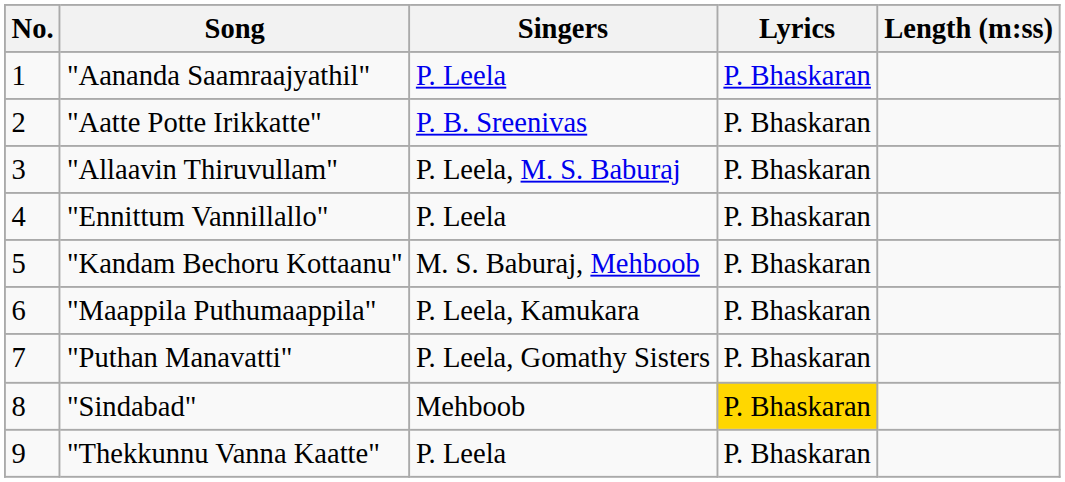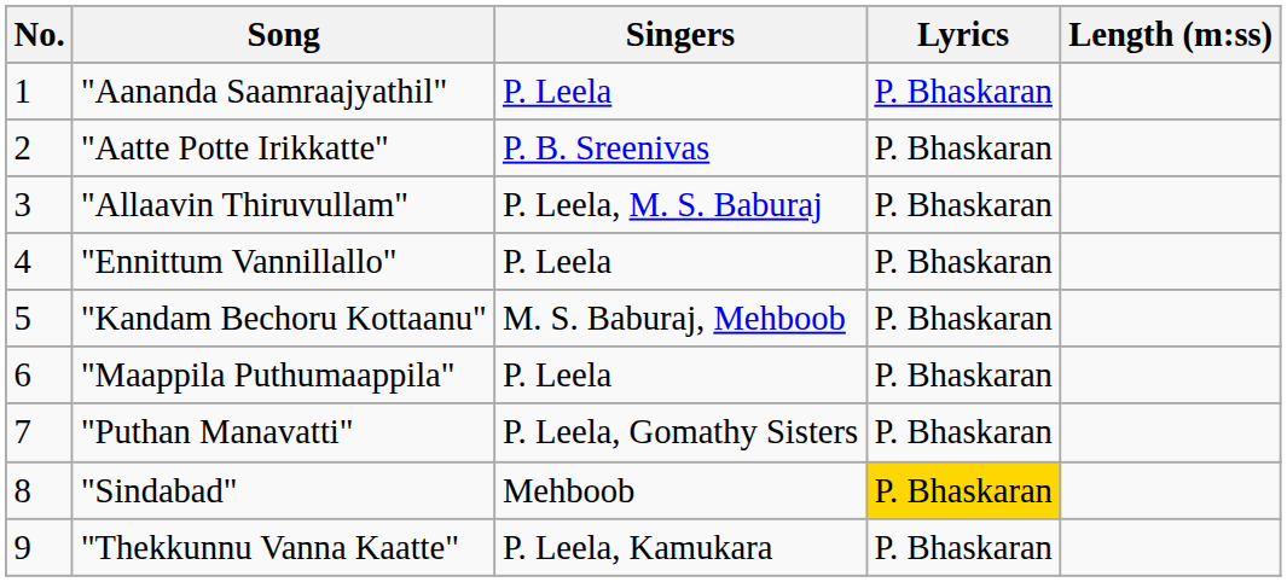"Maappila Puthumaappila" | Singers: P. Leela, Kamukara -> P. Leela
"Thekkunnu Vanna Kaatte" | Singers: P. Leela -> P. Leela, Kamukara
